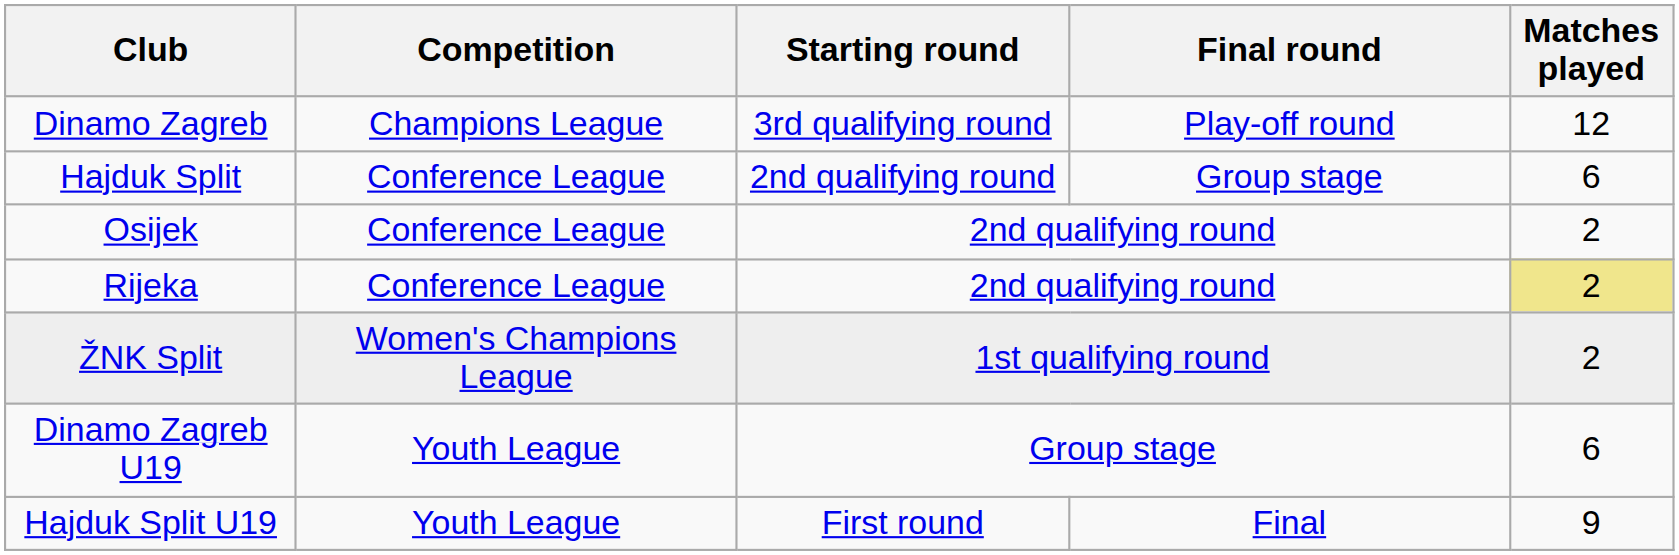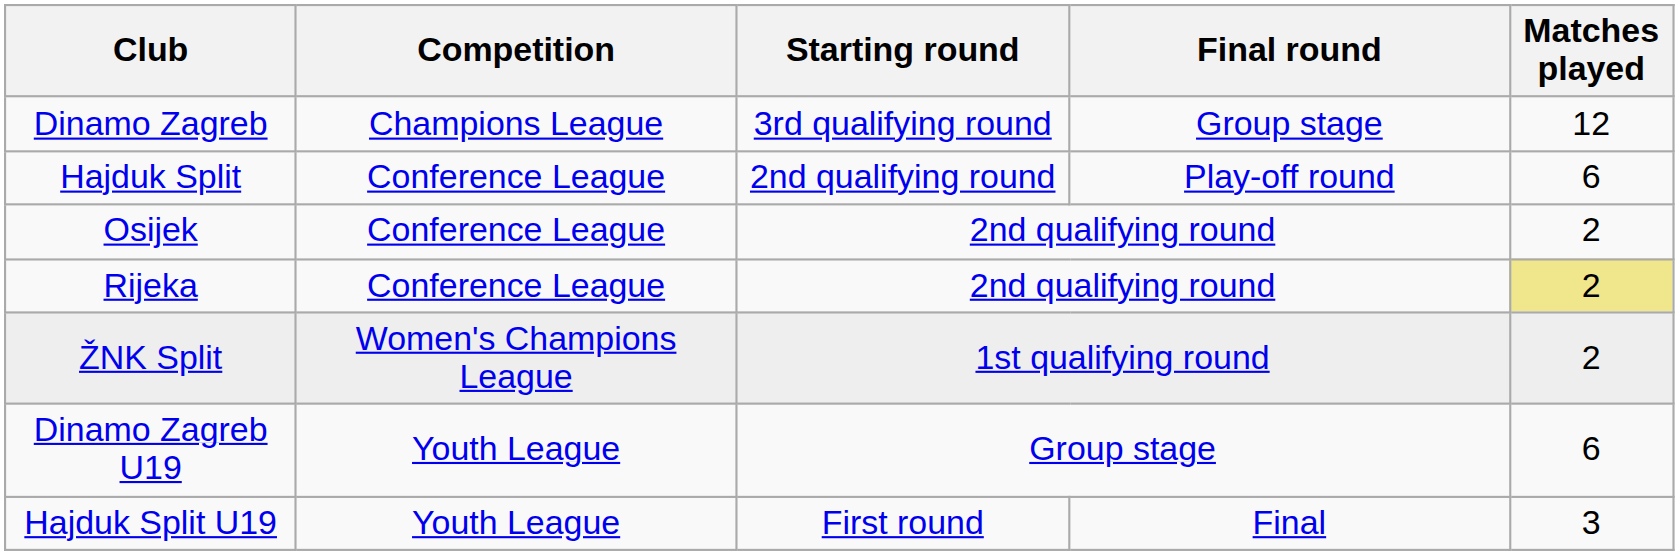Dinamo Zagreb | Final round: Play-off round -> Group stage
Hajduk Split | Final round: Group stage -> Play-off round
Hajduk Split U19 | Matches played: 9 -> 3
